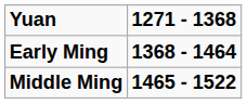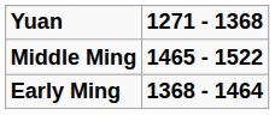rows swapped: Early Ming <-> Middle Ming
